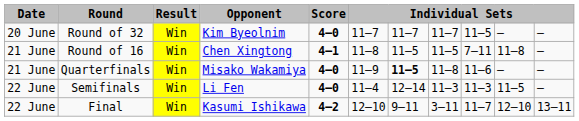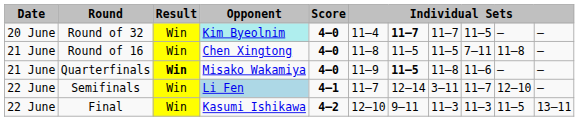Round of 32 | Opponent: no background -> paleturquoise background
Round of 32 | column 6: 11–7 -> 11–4
Round of 32 | column 7: normal -> bold
Round of 16 | Score: 4–1 -> 4–0
Quarterfinals | Result: normal -> bold
Semifinals | Opponent: no background -> lightblue background
Semifinals | Score: 4–0 -> 4–1
Semifinals | column 6: 11–4 -> 11–7
Semifinals | column 8: 11–3 -> 3–11
Semifinals | column 9: 11–3 -> 11–7
Semifinals | column 10: 11–5 -> 12–10
Final | column 8: 3–11 -> 11–3
Final | column 9: 11–7 -> 11–3
Final | column 10: 12–10 -> 11–5
